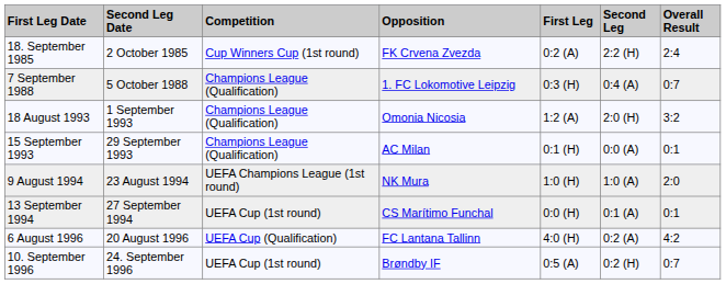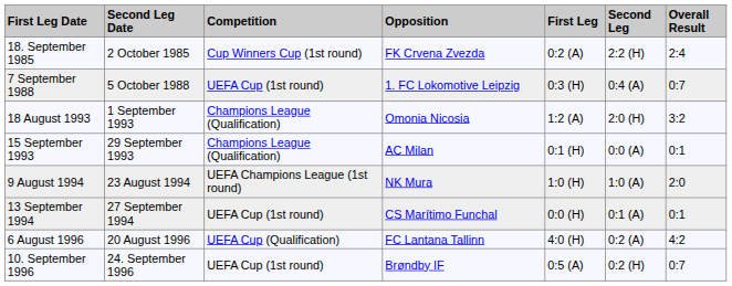7 September 1988 | Competition: Champions League (Qualification) -> UEFA Cup (1st round)
